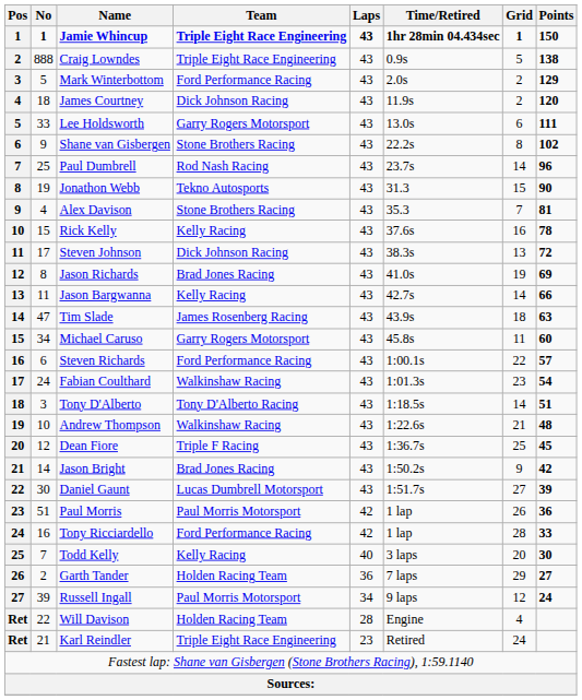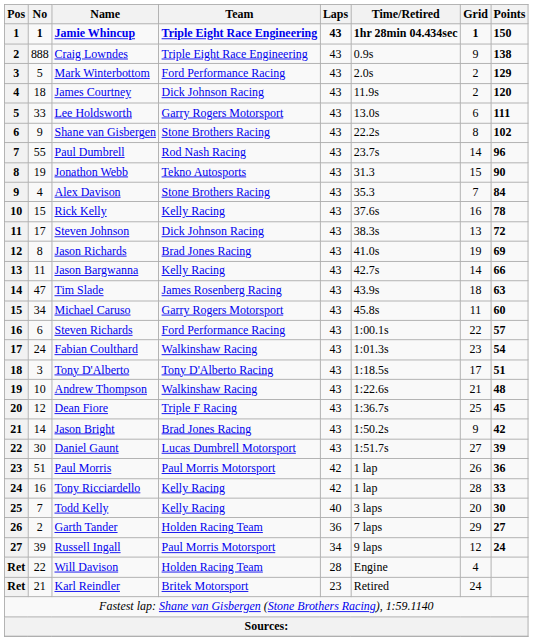Craig Lowndes | Grid: 5 -> 9
Paul Dumbrell | No: 25 -> 55
Alex Davison | Points: 81 -> 84
Tony D'Alberto | Grid: 14 -> 17
Tony Ricciardello | Team: Ford Performance Racing -> Kelly Racing
Karl Reindler | Team: Triple Eight Race Engineering -> Britek Motorsport
